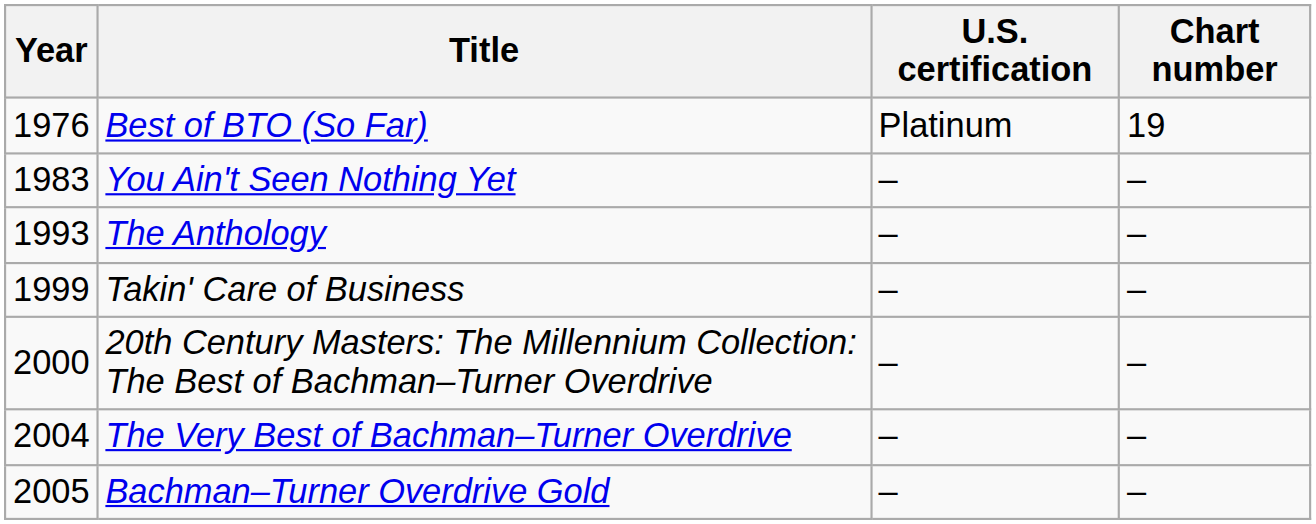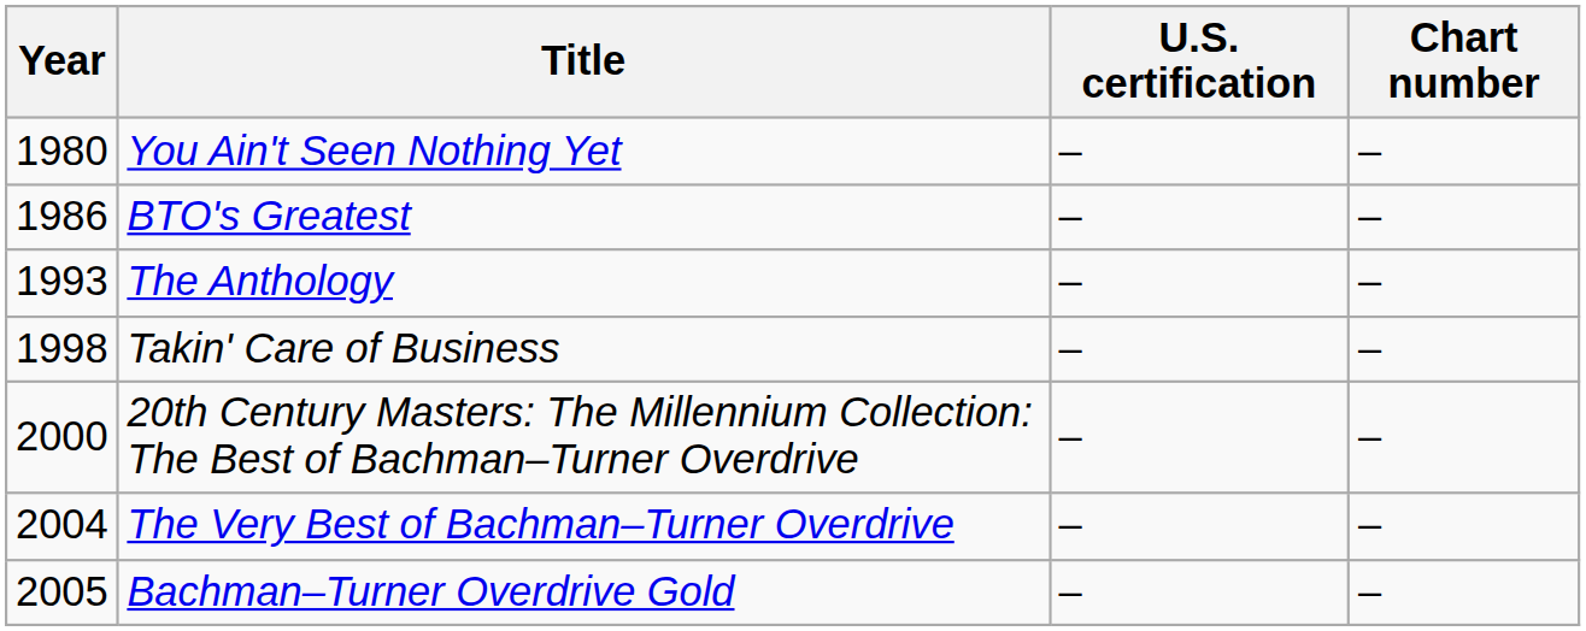- row: 1976 | Best of BTO (So Far) | Platinum | 19
You Ain't Seen Nothing Yet | Year: 1983 -> 1980
+ row: 1986 | BTO's Greatest | – | –
Takin' Care of Business | Year: 1999 -> 1998
